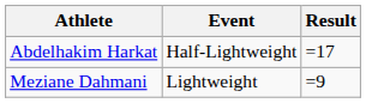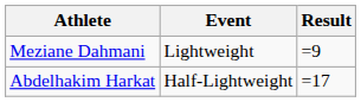rows swapped: Abdelhakim Harkat <-> Meziane Dahmani
